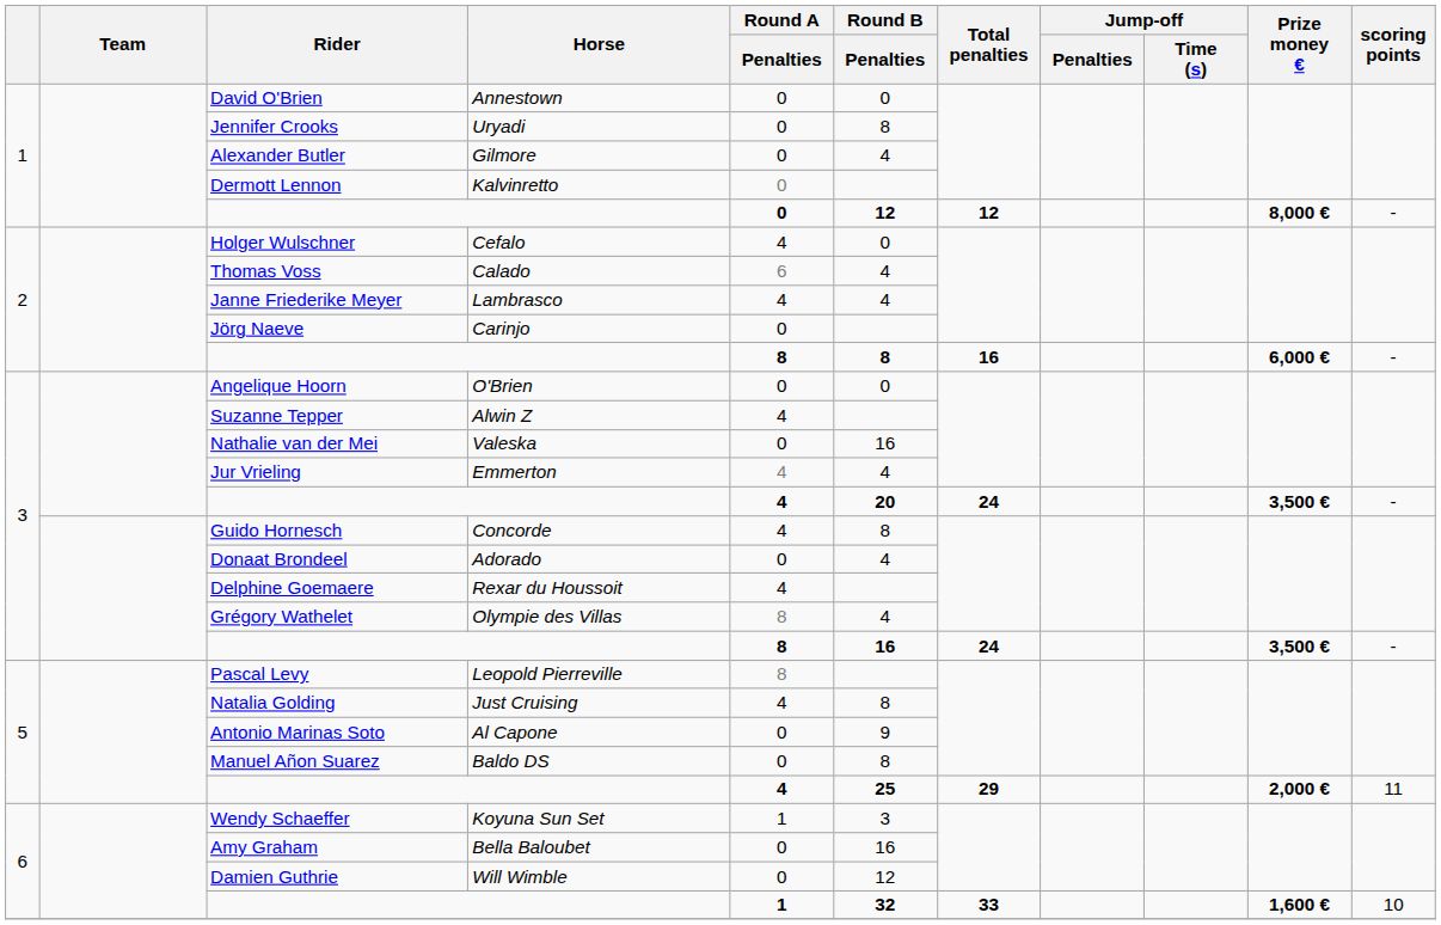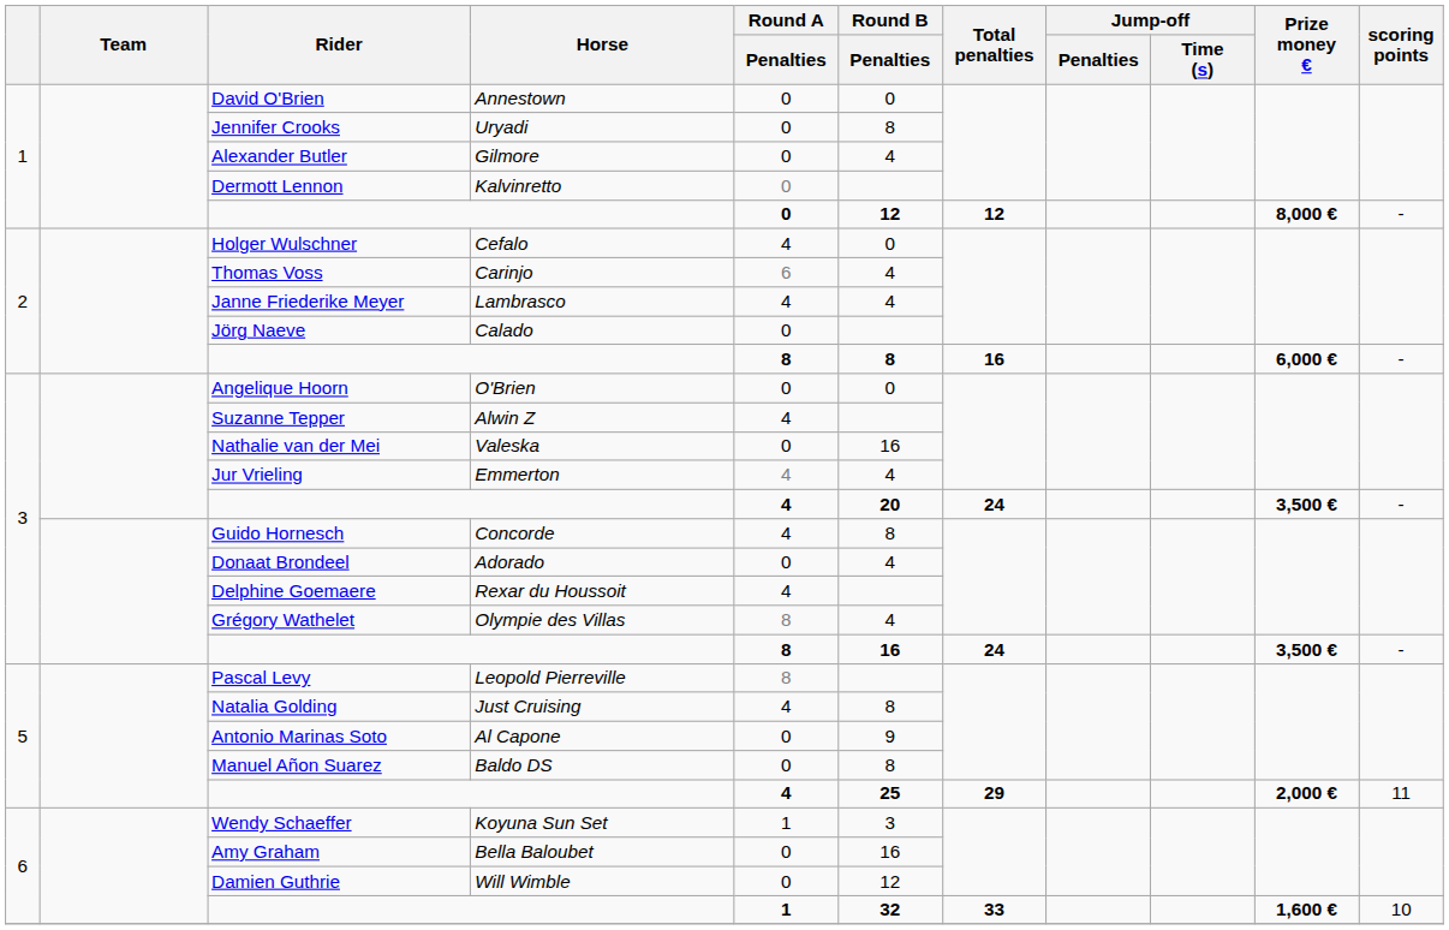Thomas Voss | Horse: Calado -> Carinjo
Jörg Naeve | Horse: Carinjo -> Calado
